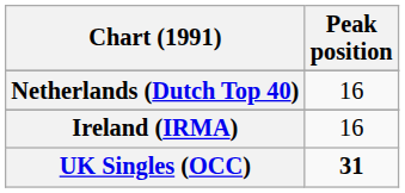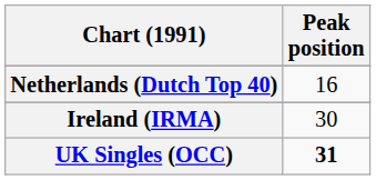Ireland (IRMA) | Peak position: 16 -> 30
